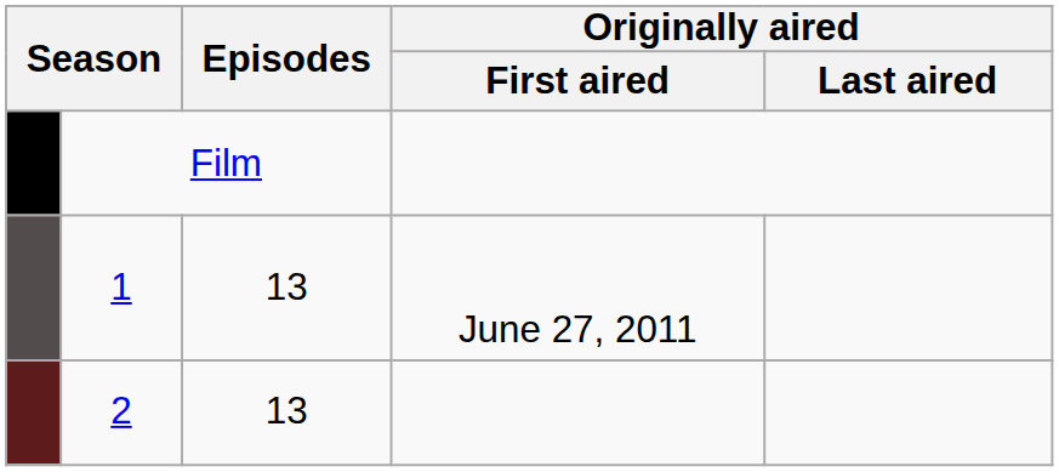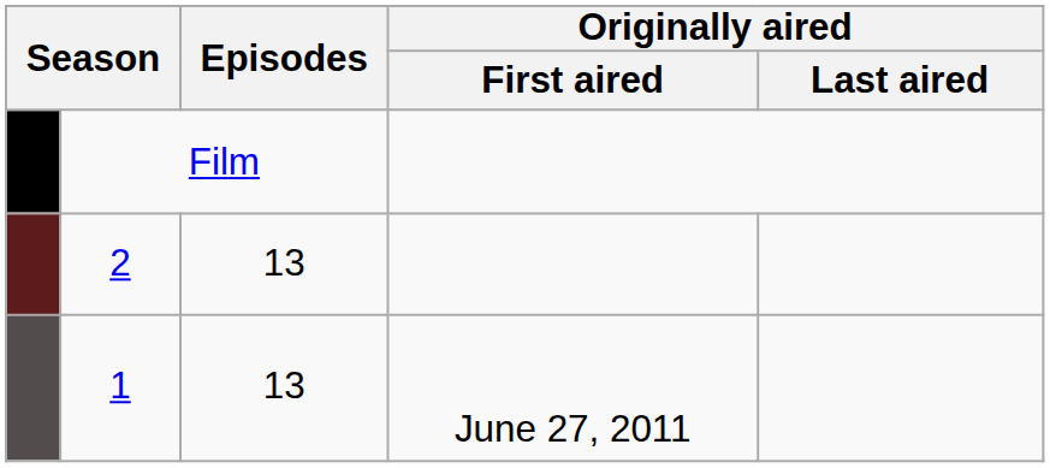rows swapped: 1 <-> 2
